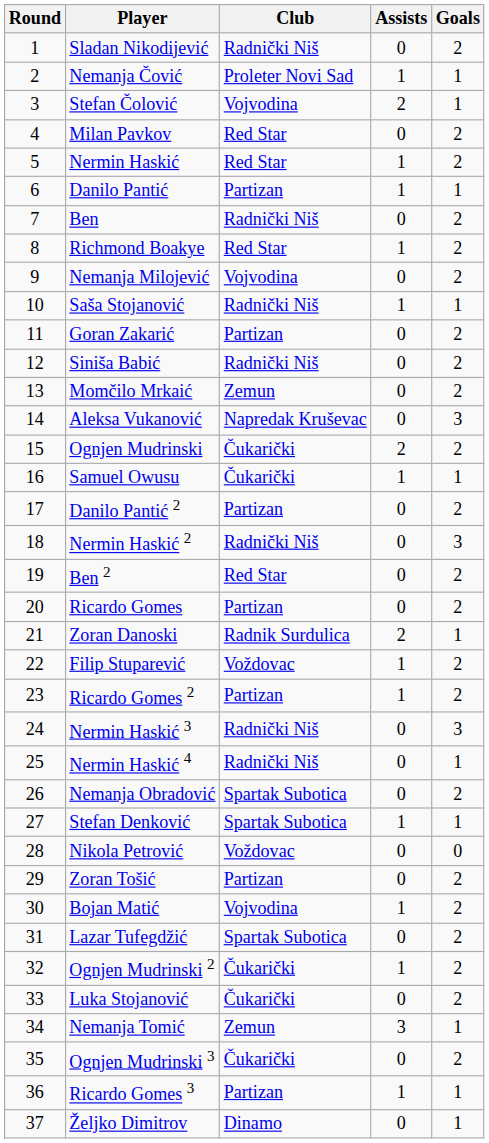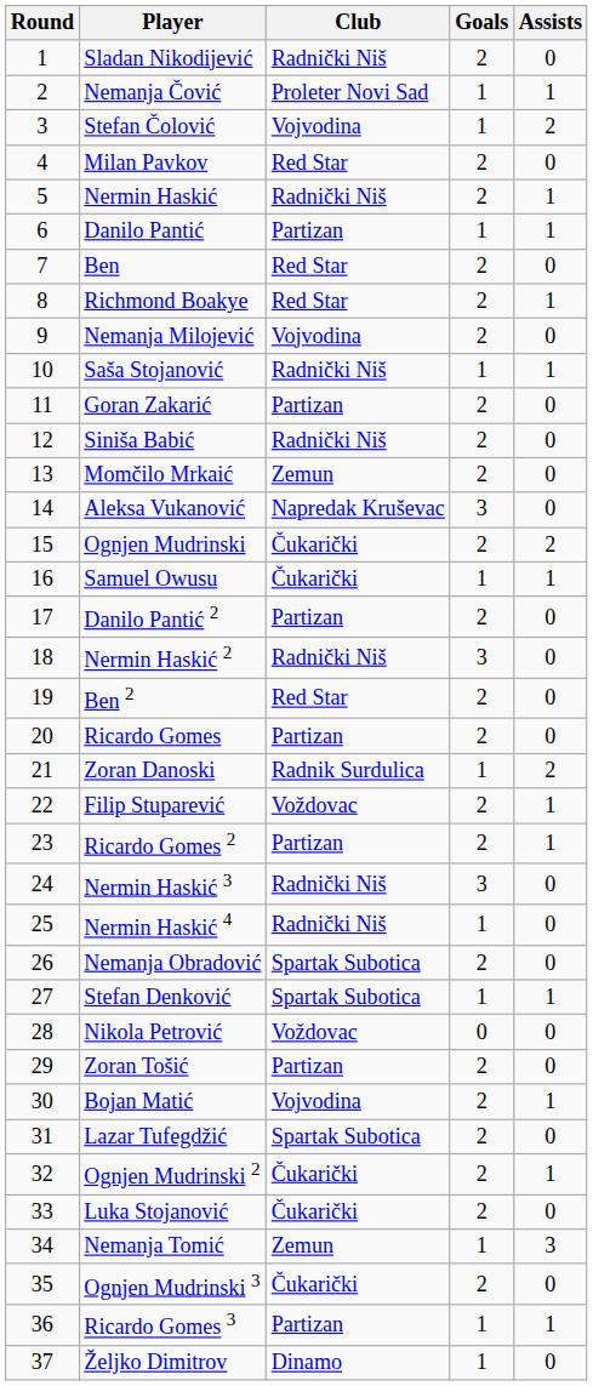columns swapped: Goals <-> Assists
Nermin Haskić | Club: Red Star -> Radnički Niš
Ben | Club: Radnički Niš -> Red Star
